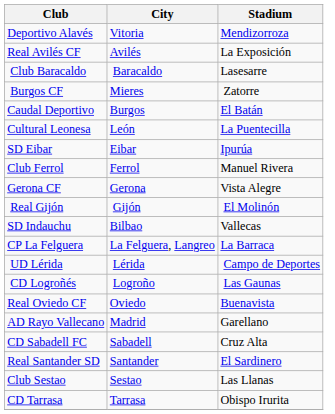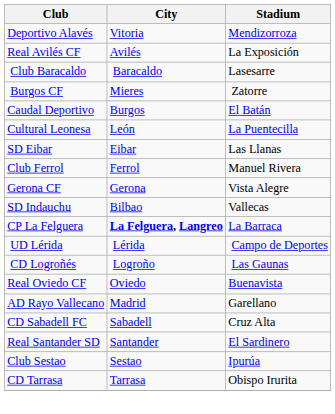SD Eibar | Stadium: Ipurúa -> Las Llanas
- row: Real Gijón | Gijón | El Molinón
CP La Felguera | City: normal -> bold
Club Sestao | Stadium: Las Llanas -> Ipurúa
